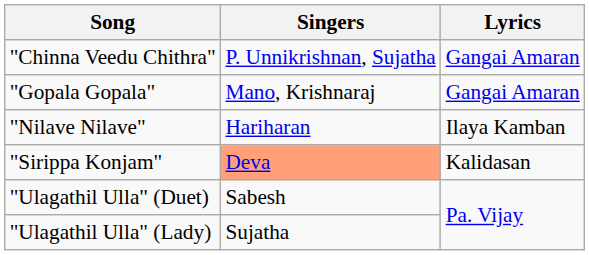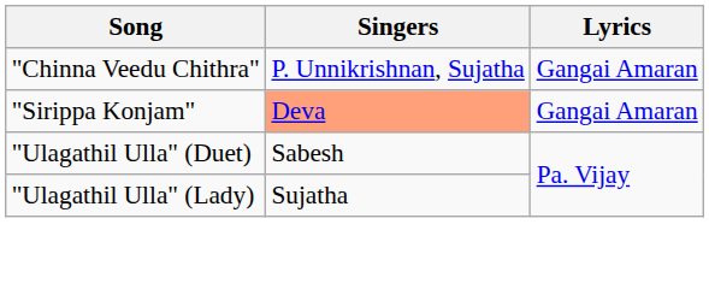- row: "Gopala Gopala" | Mano, Krishnaraj | Gangai Amaran
- row: "Nilave Nilave" | Hariharan | Ilaya Kamban
"Sirippa Konjam" | Lyrics: Kalidasan -> Gangai Amaran
